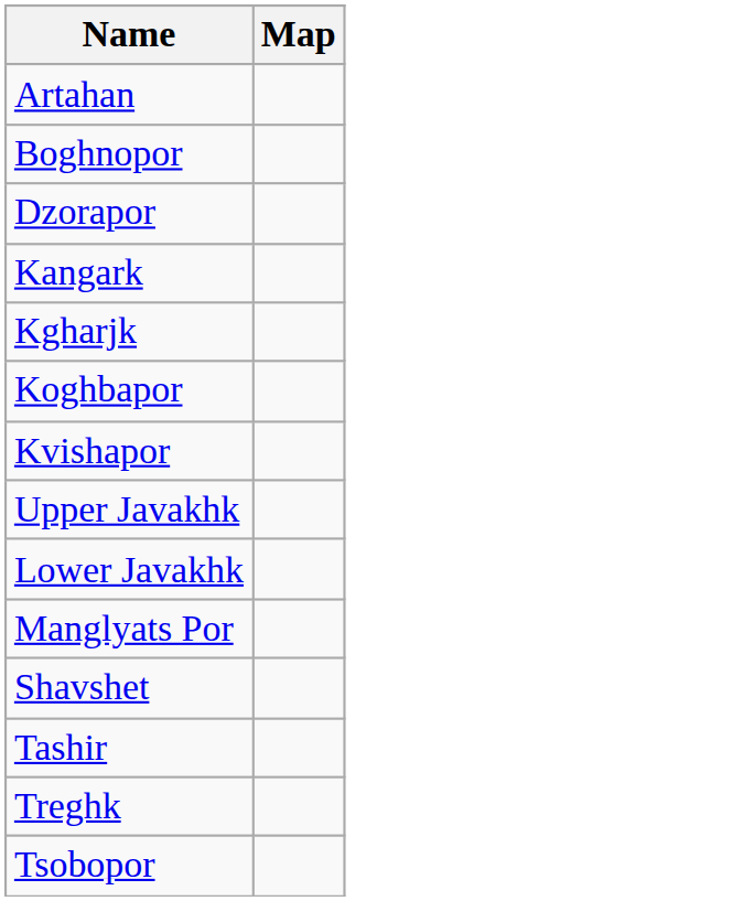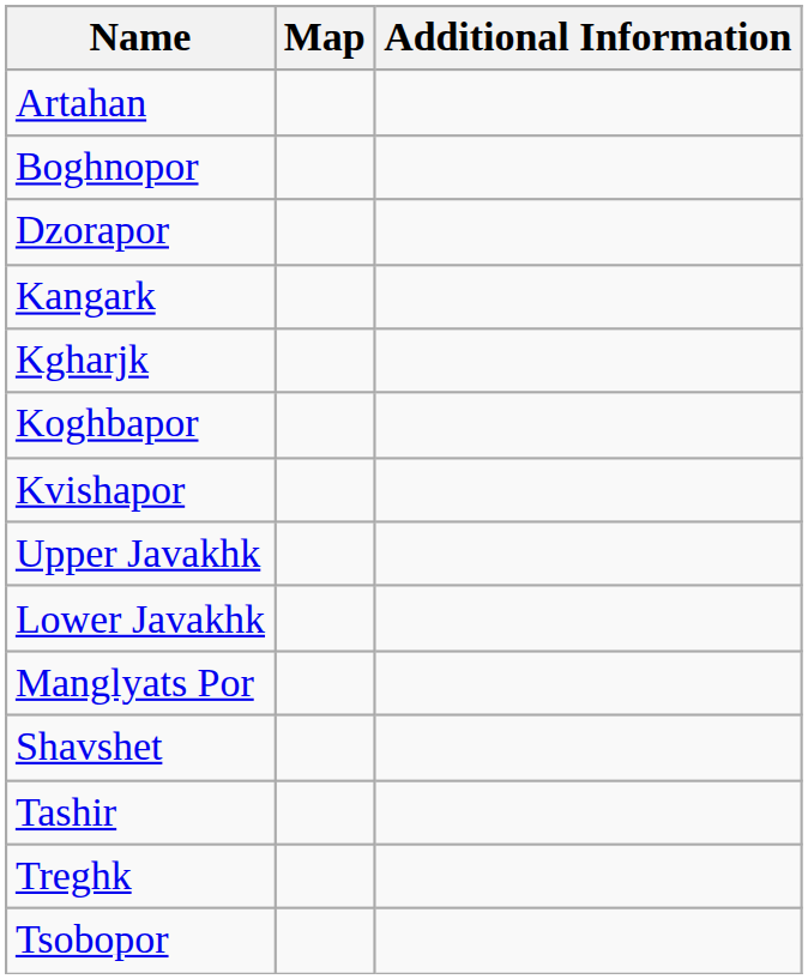+ column: Additional Information
